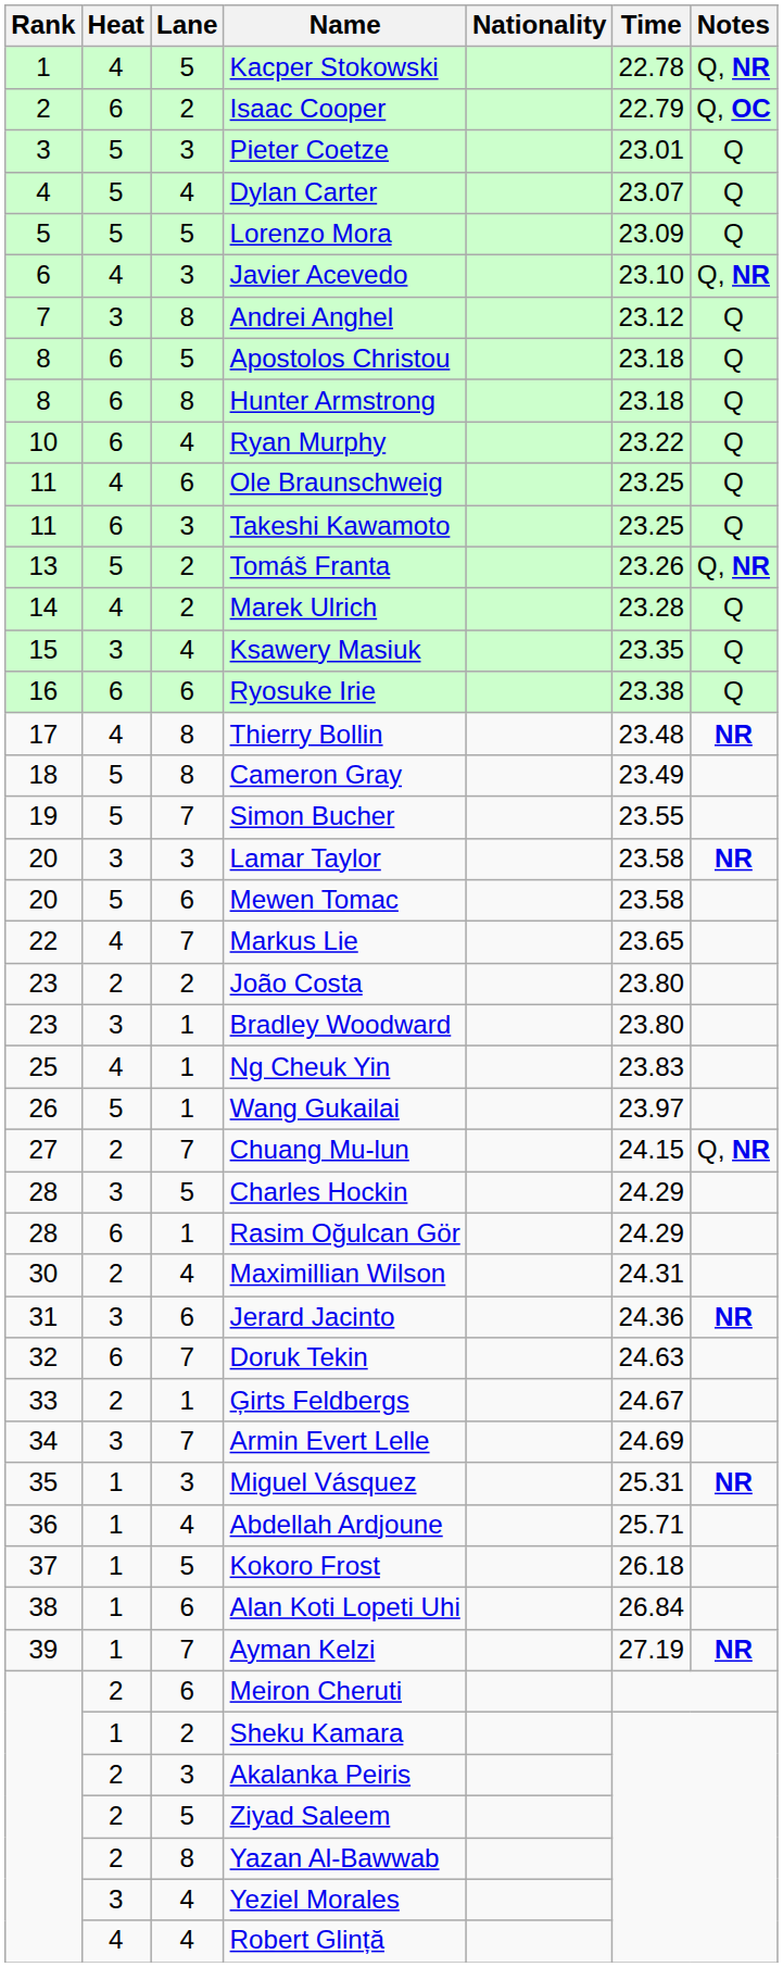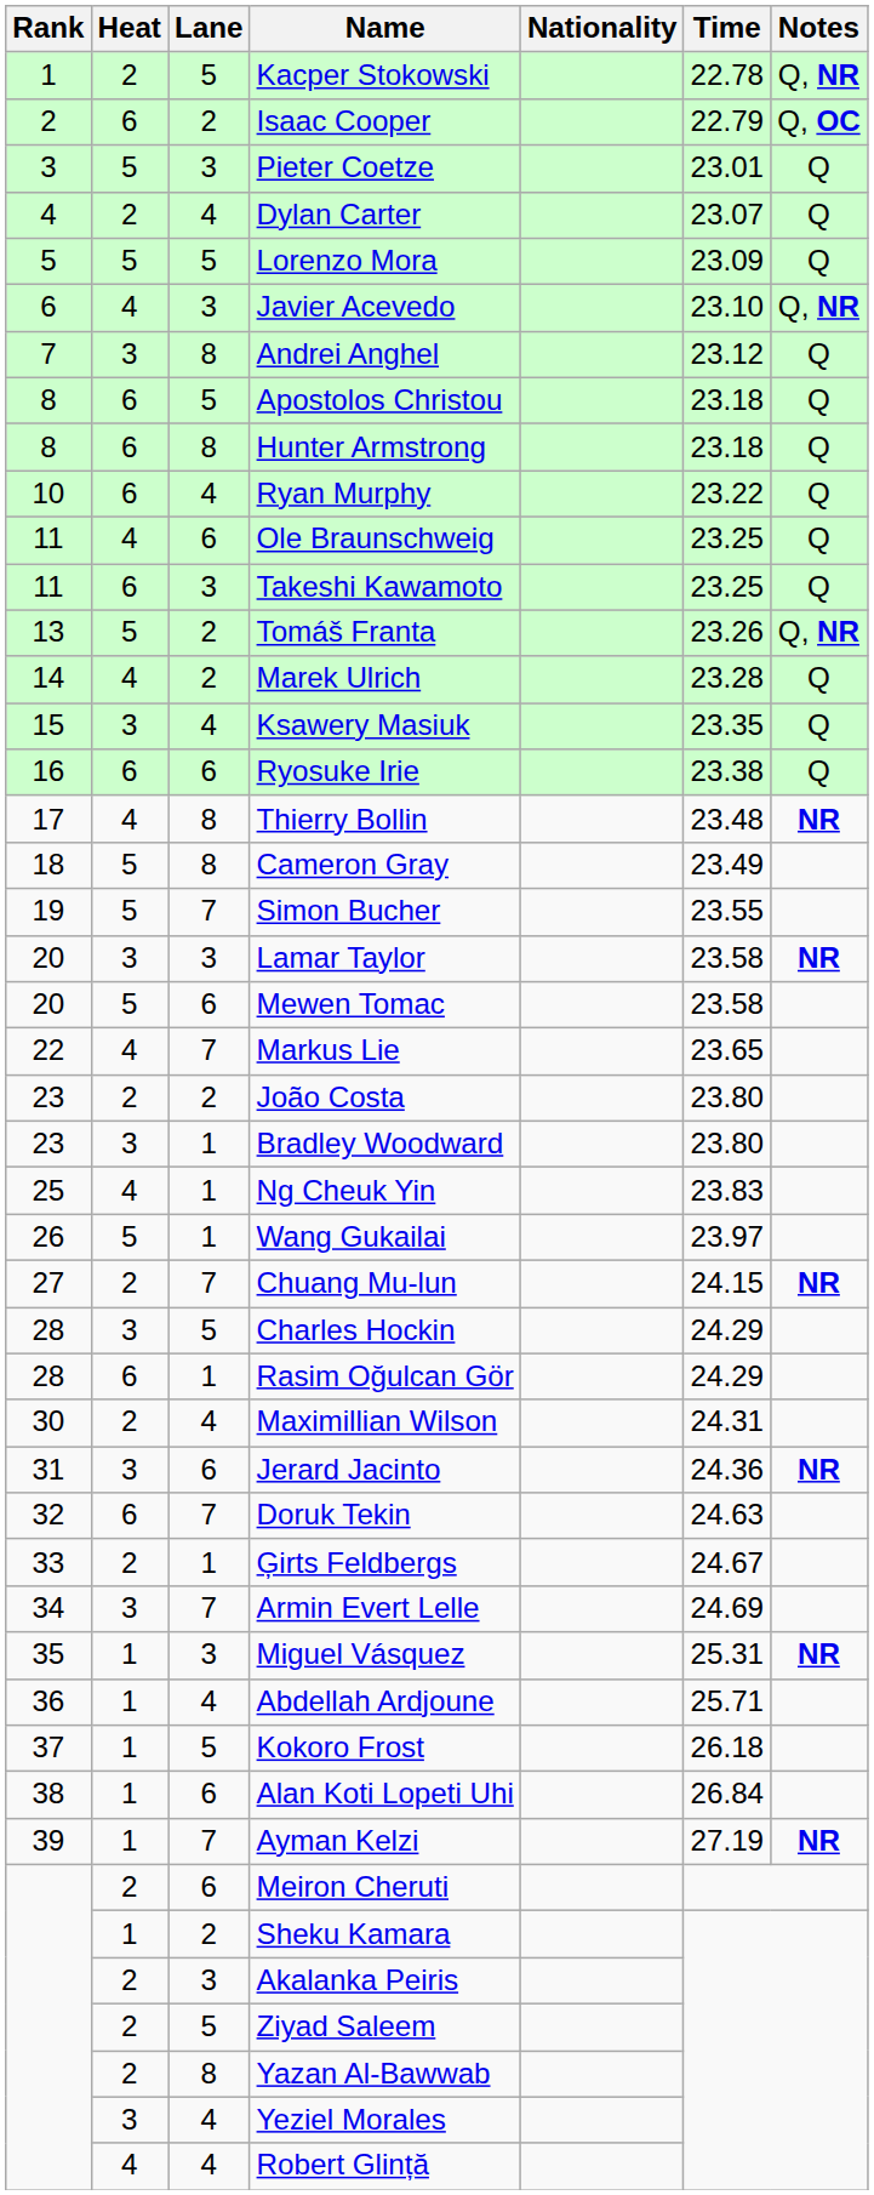Kacper Stokowski | Heat: 4 -> 2
Dylan Carter | Heat: 5 -> 2
Chuang Mu-lun | Notes: Q, NR -> NR
